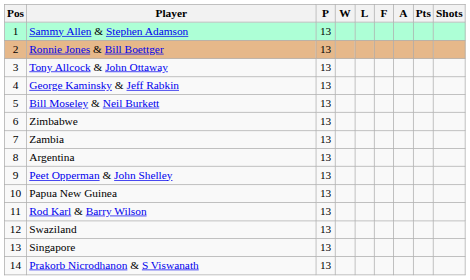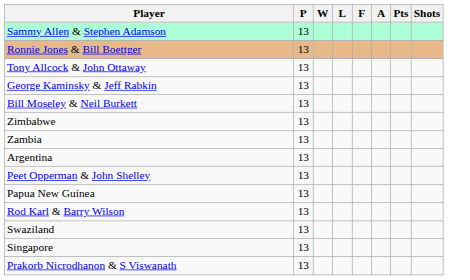- column: Pos | 1 | 2 | 3 | 4 | 5 | 6 | 7 | 8 | 9 | 10 | 11 | 12 | 13 | 14
